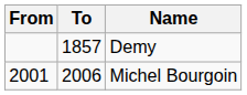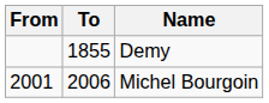Demy | To: 1857 -> 1855
